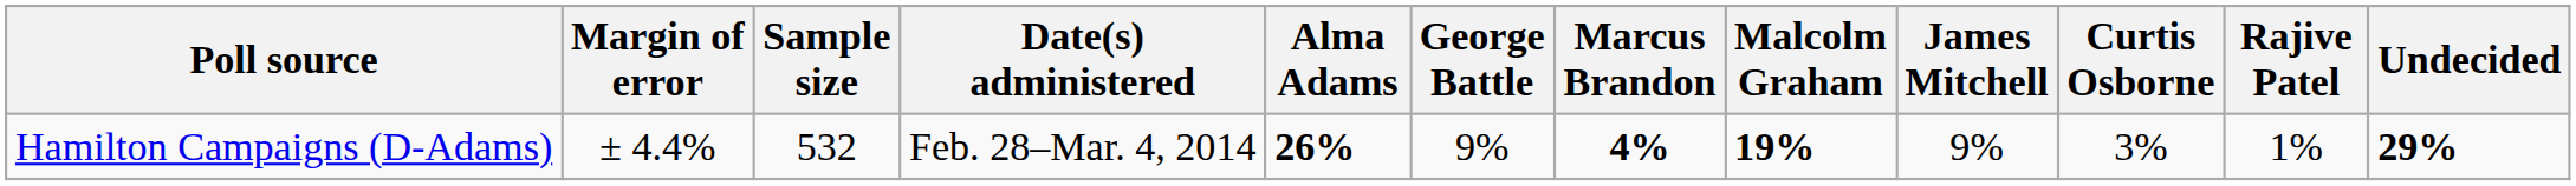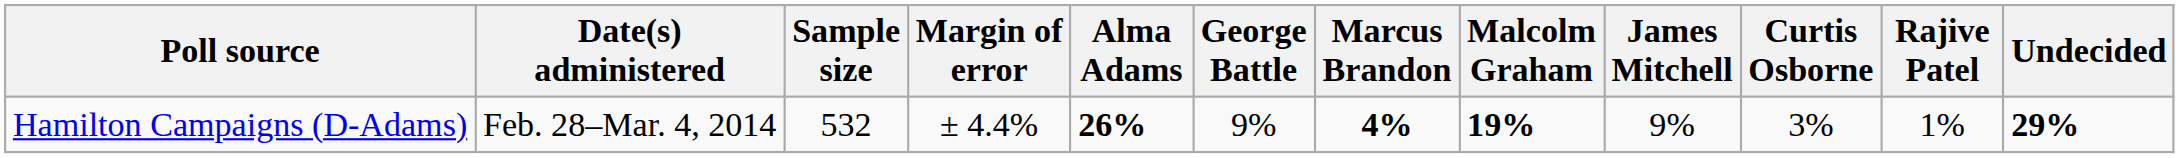columns swapped: Date(s) administered <-> Margin of error
